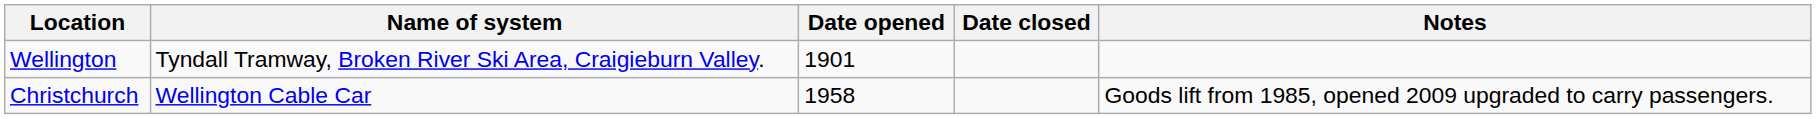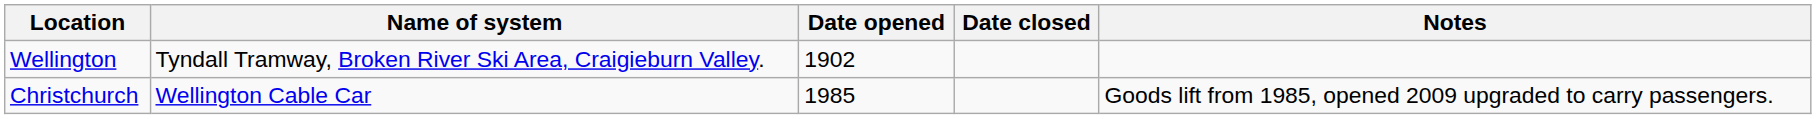Wellington | Date opened: 1901 -> 1902
Christchurch | Date opened: 1958 -> 1985
